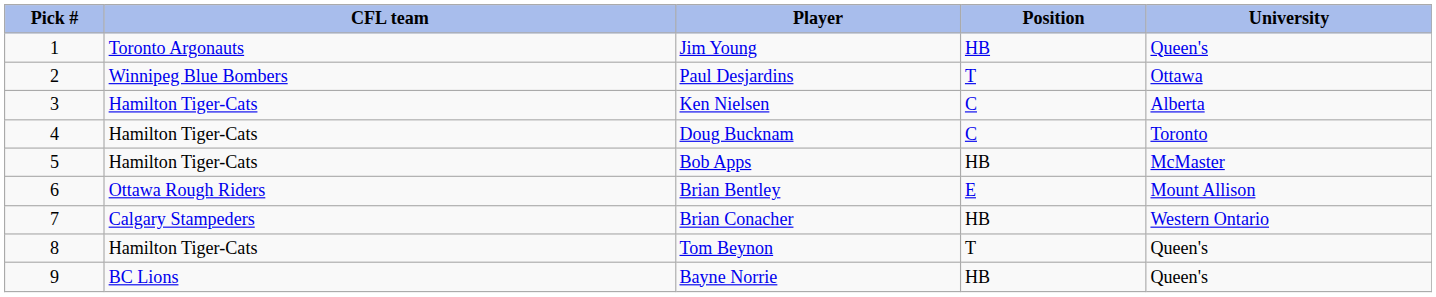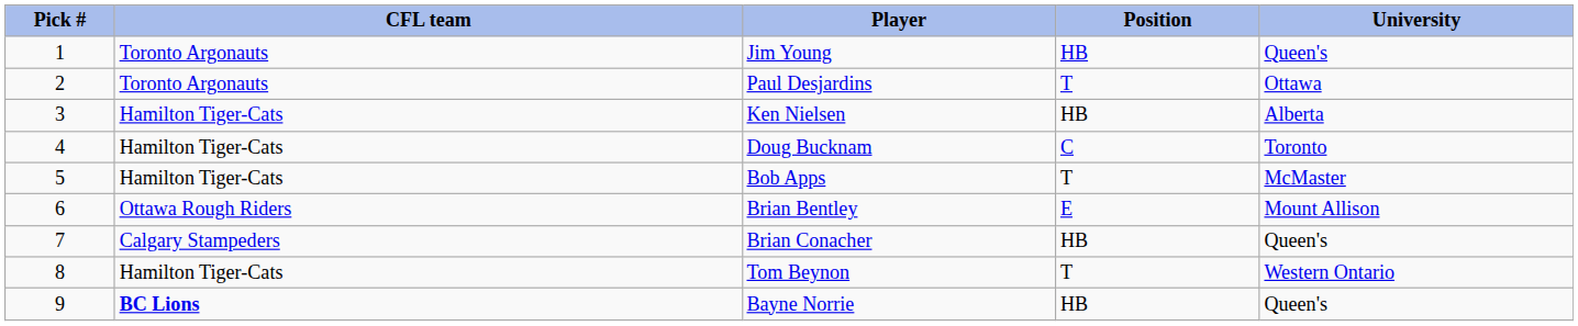Paul Desjardins | CFL team: Winnipeg Blue Bombers -> Toronto Argonauts
Ken Nielsen | Position: C -> HB
Bob Apps | Position: HB -> T
Brian Conacher | University: Western Ontario -> Queen's
Tom Beynon | University: Queen's -> Western Ontario
Bayne Norrie | CFL team: normal -> bold
